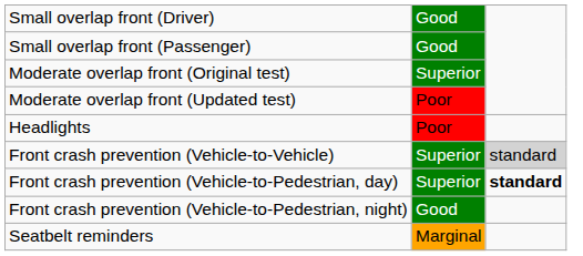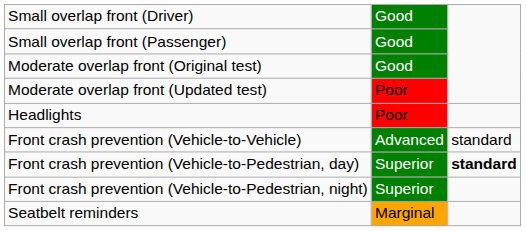Moderate overlap front (Original test) | column 2: Superior -> Good
Front crash prevention (Vehicle-to-Vehicle) | column 2: Superior -> Advanced
Front crash prevention (Vehicle-to-Vehicle) | column 3: lightgrey background -> no background
Front crash prevention (Vehicle-to-Pedestrian, night) | column 2: Good -> Superior
